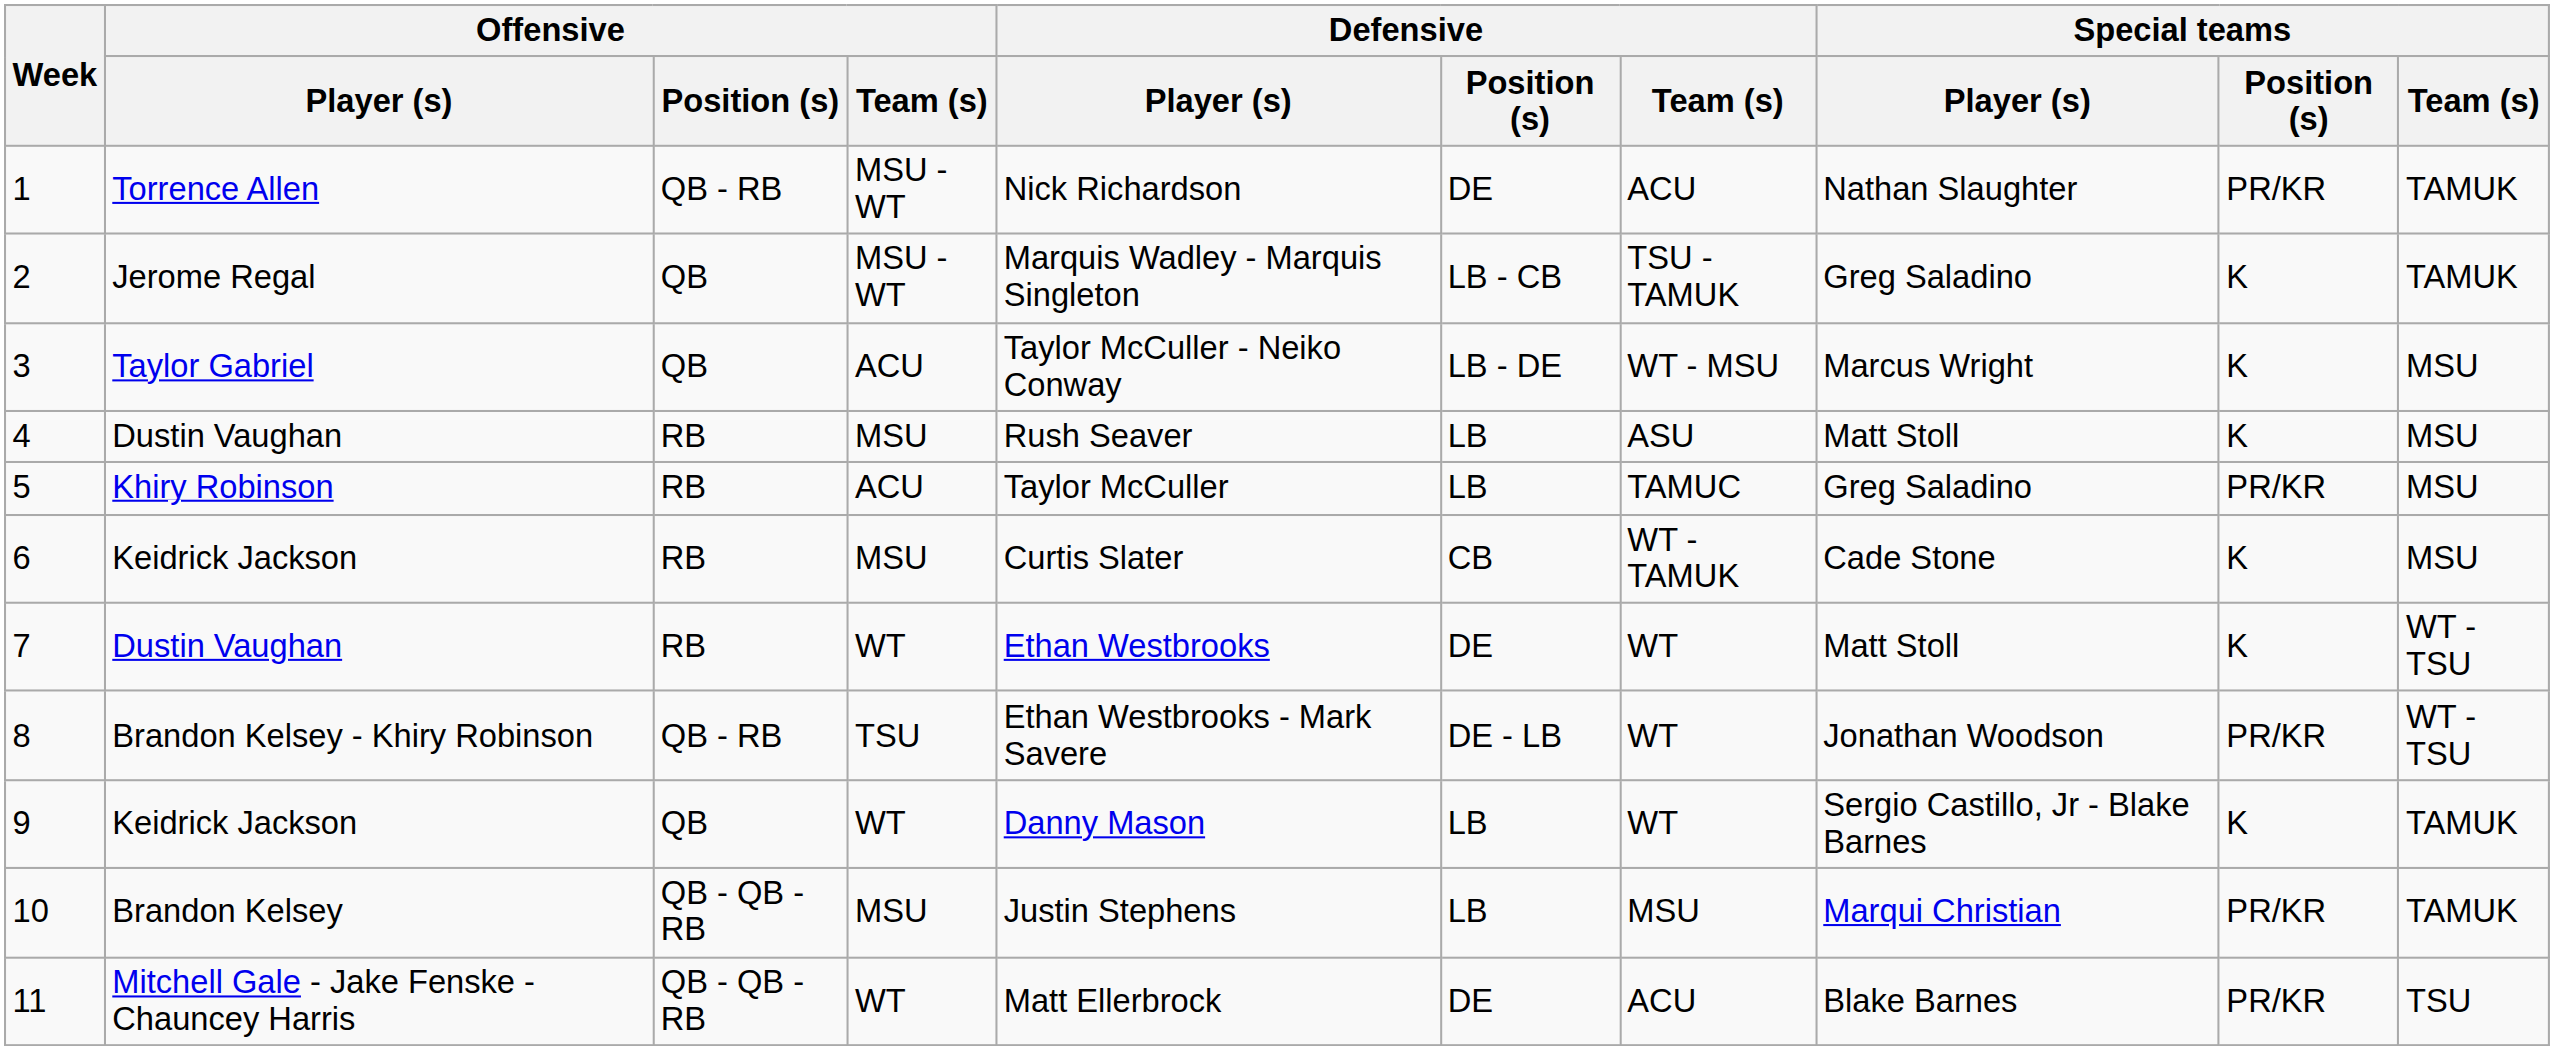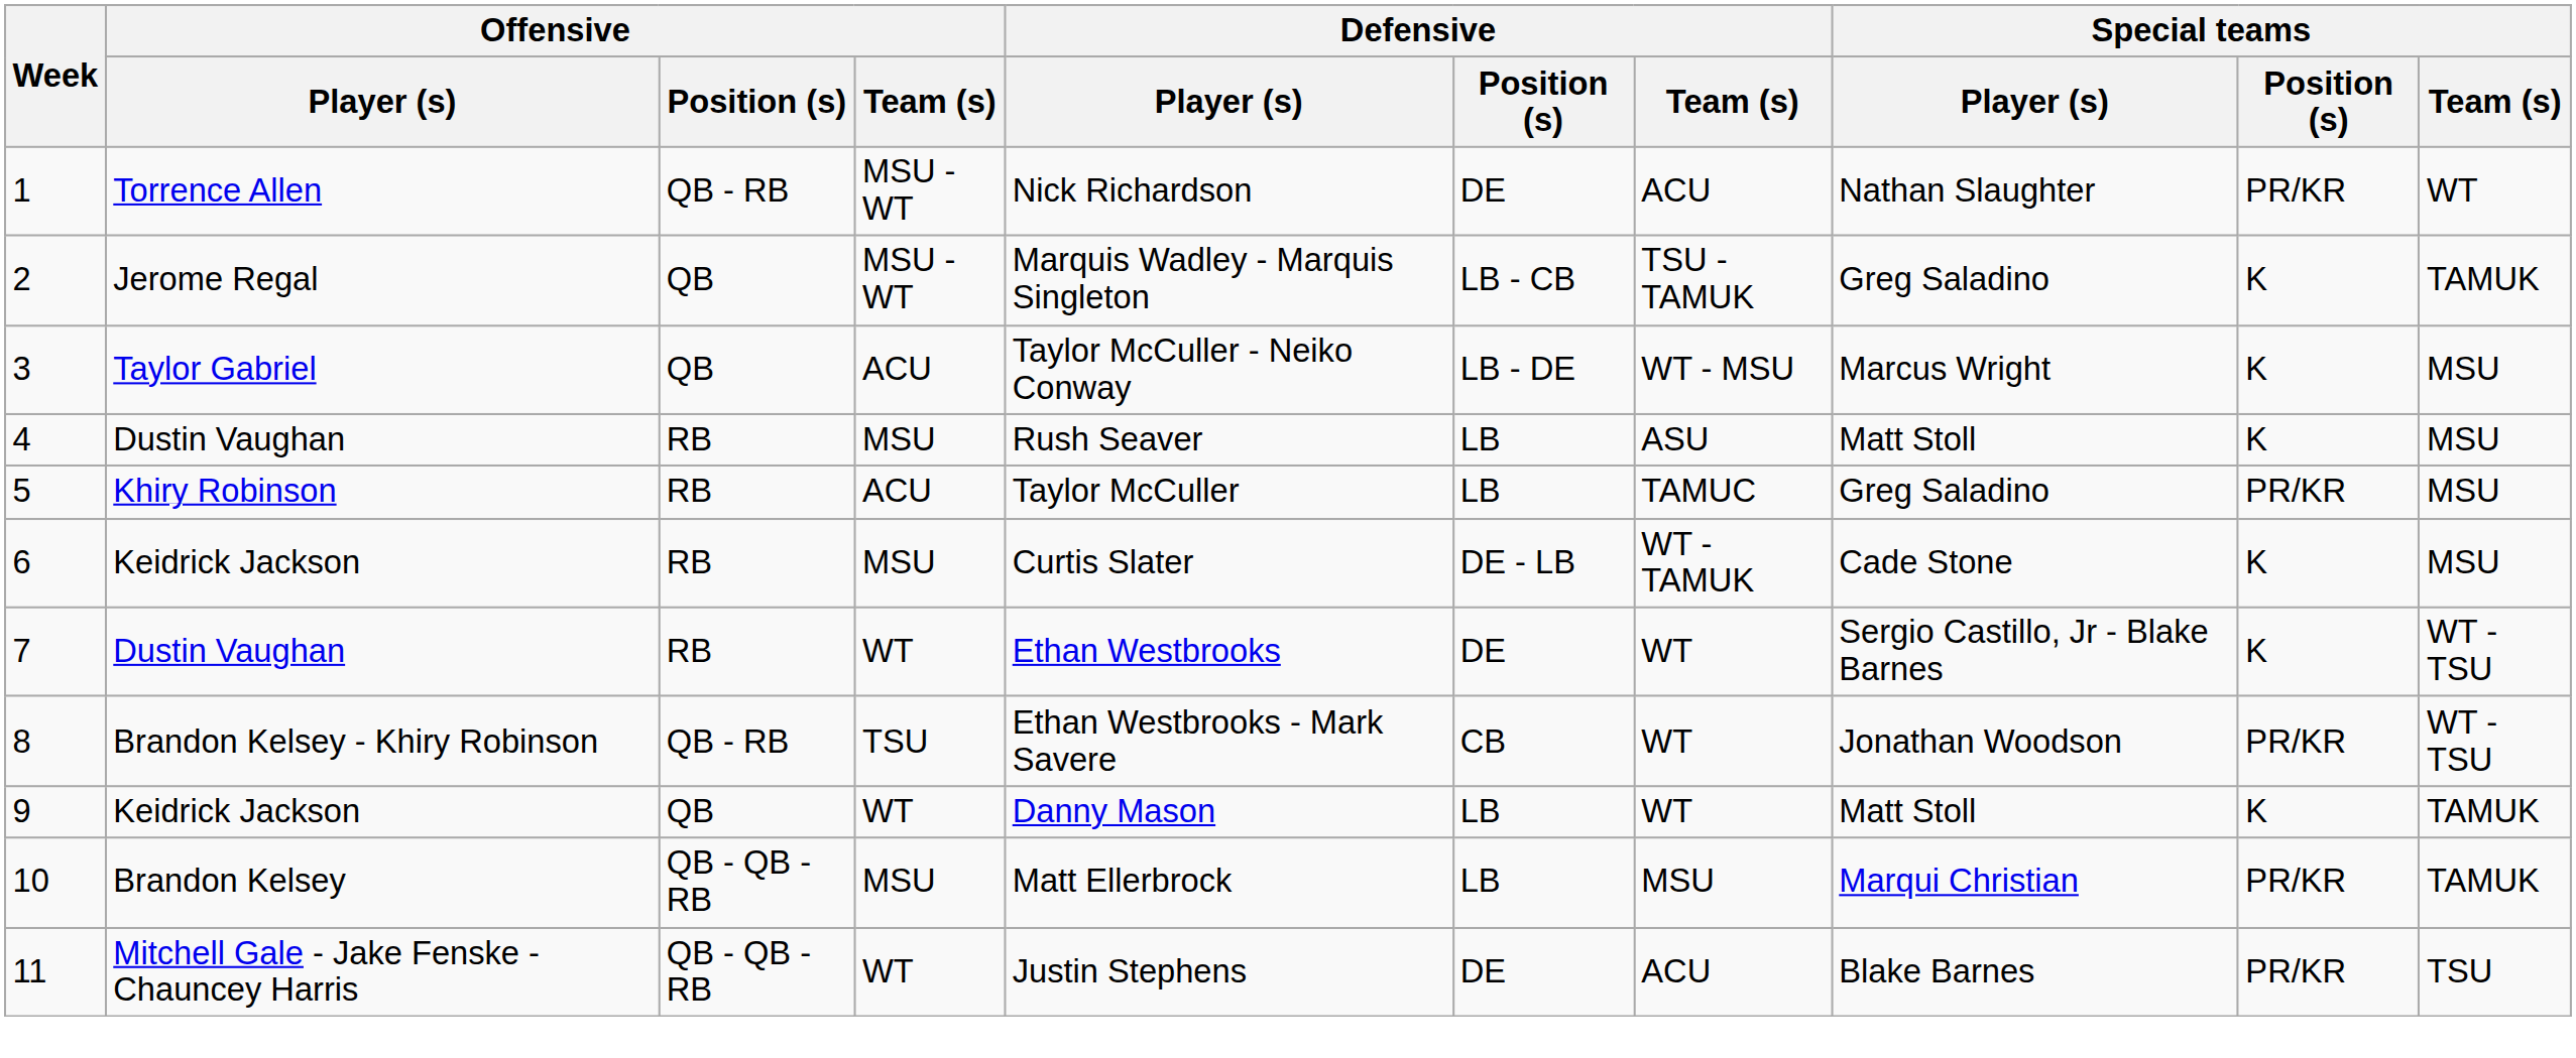1 | Special teams / Team (s): TAMUK -> WT
6 | Defensive / Position (s): CB -> DE - LB
7 | Special teams / Player (s): Matt Stoll -> Sergio Castillo, Jr - Blake Barnes
8 | Defensive / Position (s): DE - LB -> CB
9 | Special teams / Player (s): Sergio Castillo, Jr - Blake Barnes -> Matt Stoll
10 | Defensive / Player (s): Justin Stephens -> Matt Ellerbrock
11 | Defensive / Player (s): Matt Ellerbrock -> Justin Stephens
